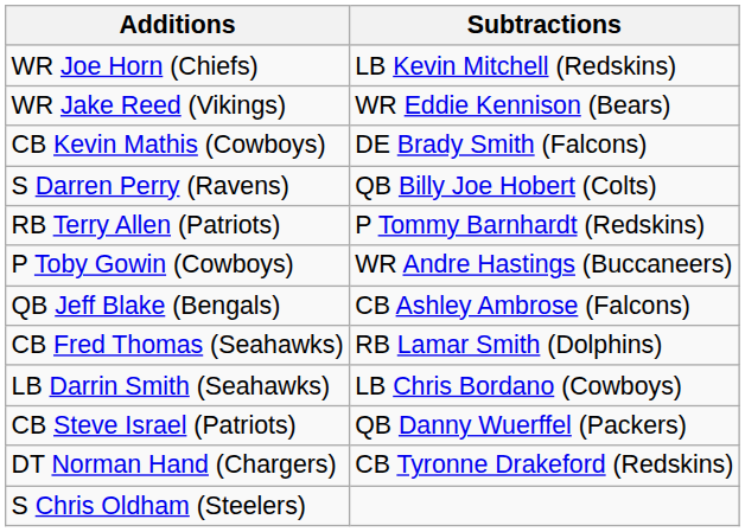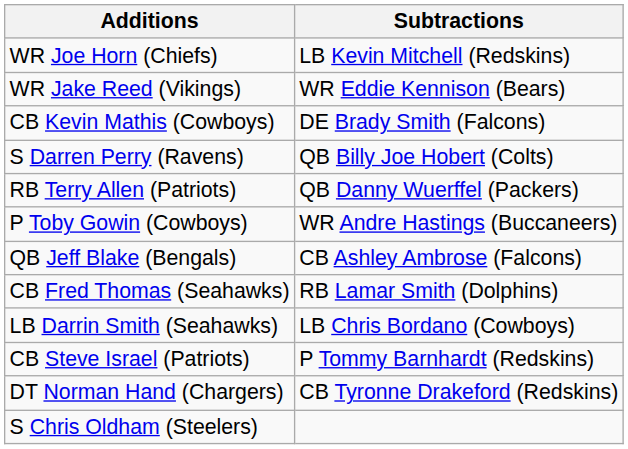RB Terry Allen (Patriots) | Subtractions: P Tommy Barnhardt (Redskins) -> QB Danny Wuerffel (Packers)
CB Steve Israel (Patriots) | Subtractions: QB Danny Wuerffel (Packers) -> P Tommy Barnhardt (Redskins)
